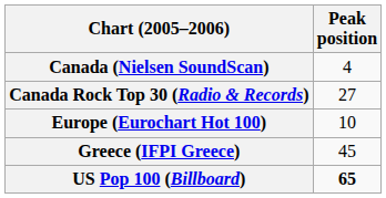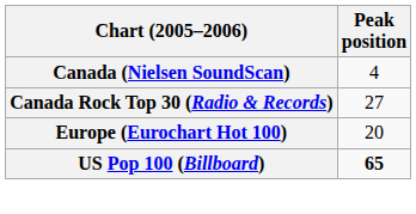Europe (Eurochart Hot 100) | Peak position: 10 -> 20
- row: Greece (IFPI Greece) | 45
